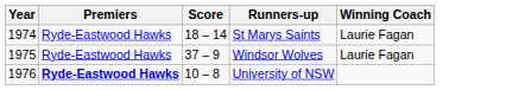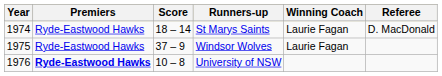+ column: Referee | D. MacDonald
